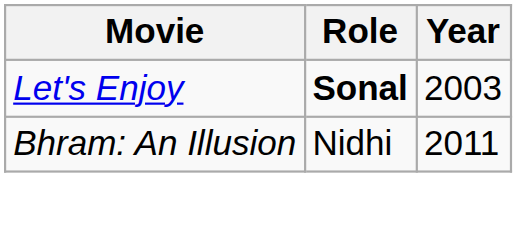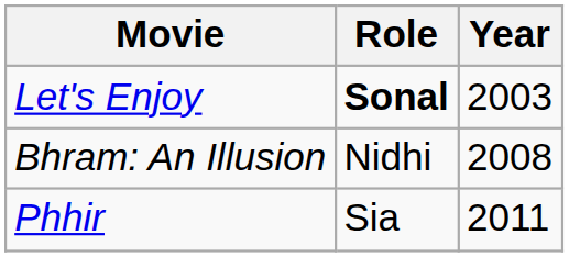Bhram: An Illusion | Year: 2011 -> 2008
+ row: Phhir | Sia | 2011
